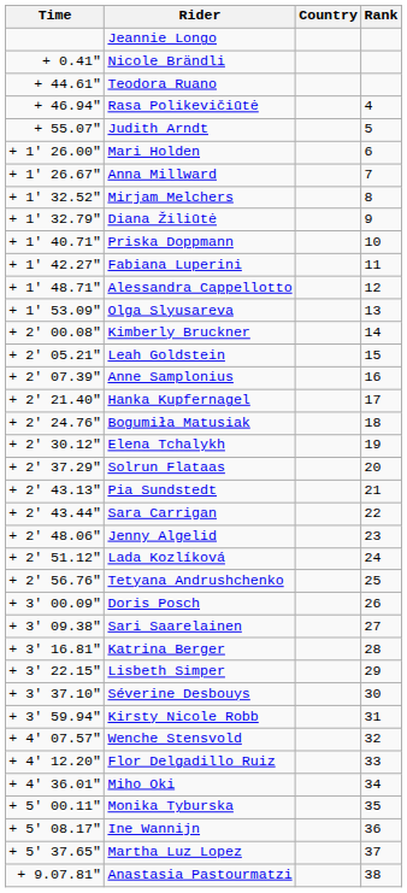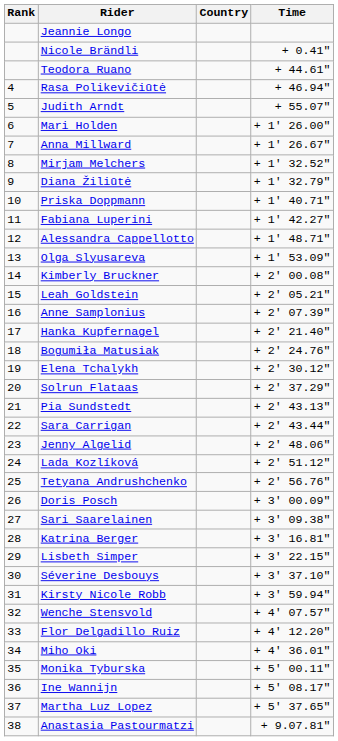columns swapped: Rank <-> Time
